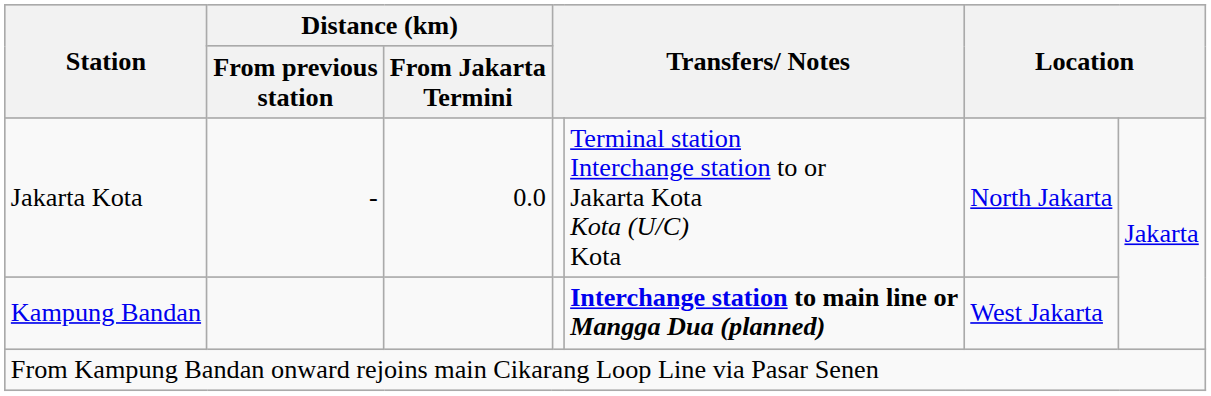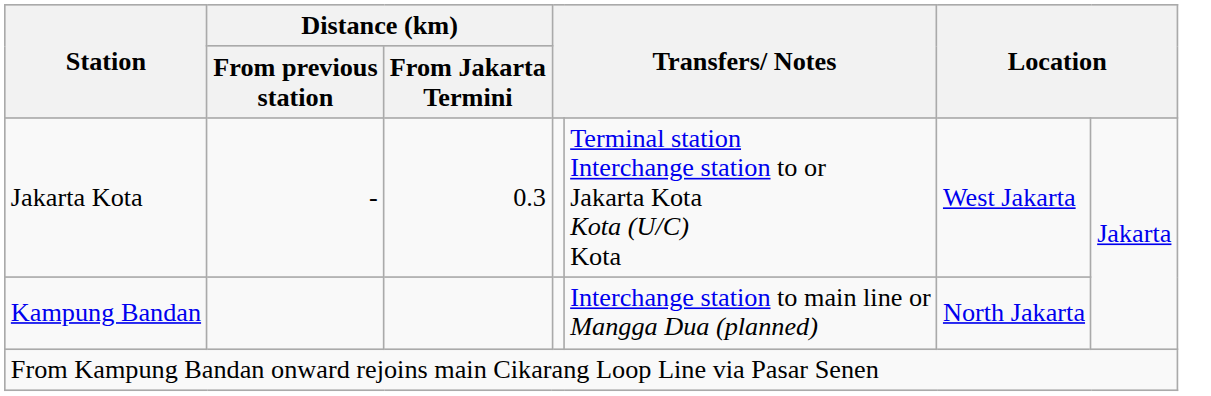Jakarta Kota | Distance (km) / From Jakarta Termini: 0.0 -> 0.3
Jakarta Kota | column 6: North Jakarta -> West Jakarta
Kampung Bandan | column 5: bold -> normal
Kampung Bandan | column 6: West Jakarta -> North Jakarta
